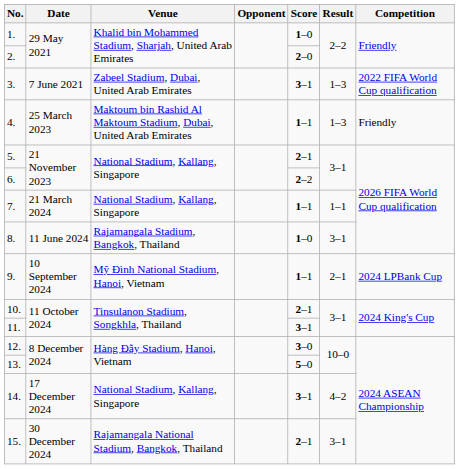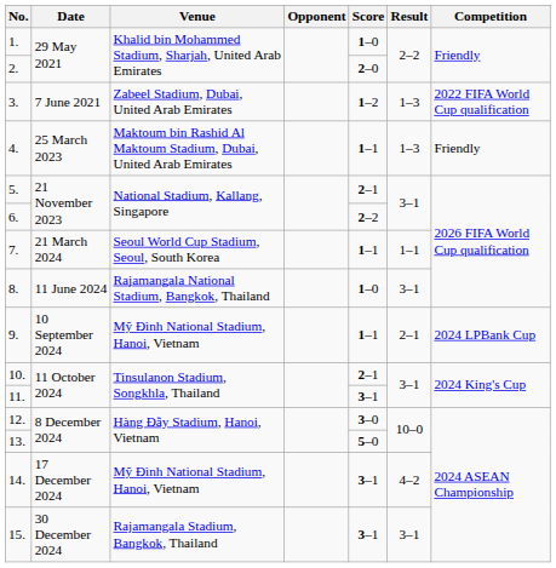3. | Score: 3–1 -> 1–2
7. | Venue: National Stadium, Kallang, Singapore -> Seoul World Cup Stadium, Seoul, South Korea
8. | Venue: Rajamangala Stadium, Bangkok, Thailand -> Rajamangala National Stadium, Bangkok, Thailand
14. | Venue: National Stadium, Kallang, Singapore -> Mỹ Đình National Stadium, Hanoi, Vietnam
15. | Venue: Rajamangala National Stadium, Bangkok, Thailand -> Rajamangala Stadium, Bangkok, Thailand
15. | Score: 2–1 -> 3–1
